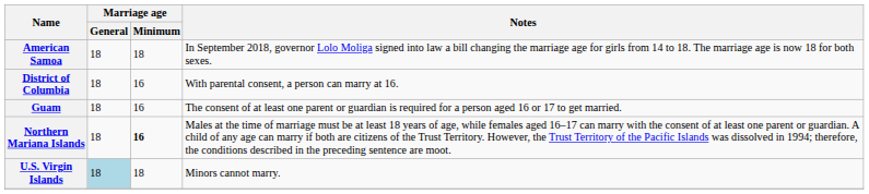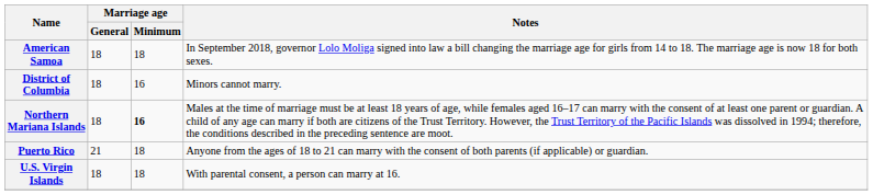District of Columbia | Notes: With parental consent, a person can marry at 16. -> Minors cannot marry.
- row: Guam | 18 | 16 | The consent of at least one parent or guardian is required for a person aged 16 or 17 to get married.
+ row: Puerto Rico | 21 | 18 | Anyone from the ages of 18 to 21 can marry with the consent of both parents (if applicable) or guardian.
U.S. Virgin Islands | Marriage age / General: lightblue background -> no background
U.S. Virgin Islands | Notes: Minors cannot marry. -> With parental consent, a person can marry at 16.
